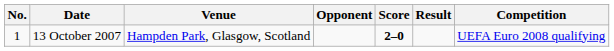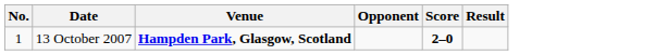- column: Competition | UEFA Euro 2008 qualifying
13 October 2007 | Venue: normal -> bold
